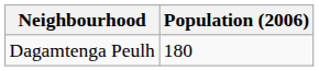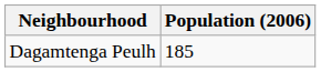Dagamtenga Peulh | Population (2006): 180 -> 185
